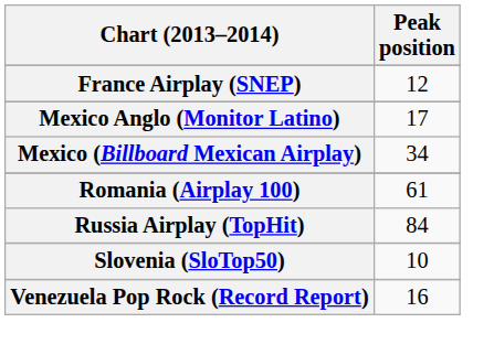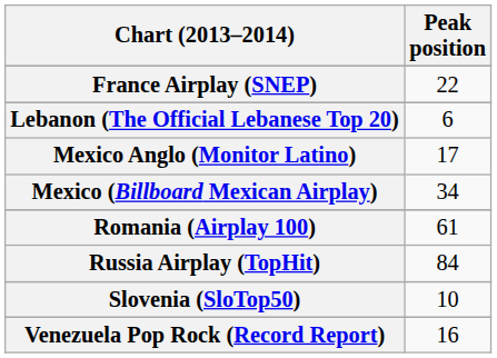France Airplay (SNEP) | Peak position: 12 -> 22
+ row: Lebanon (The Official Lebanese Top 20) | 6
